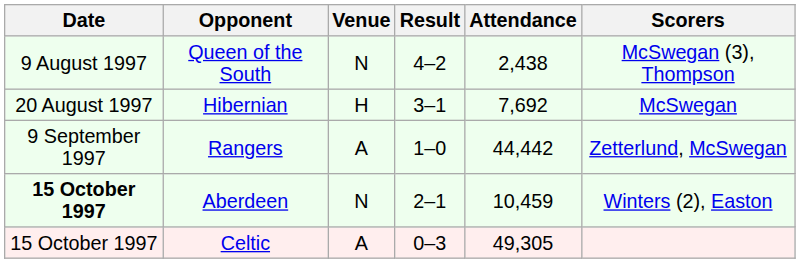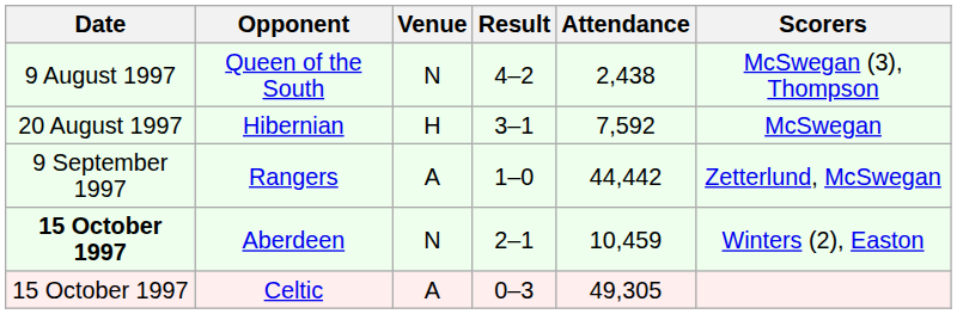Hibernian | Attendance: 7,692 -> 7,592
